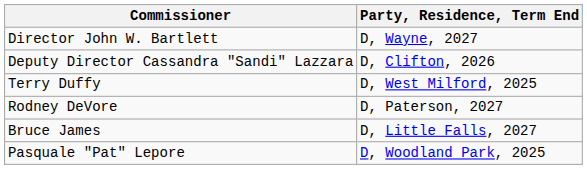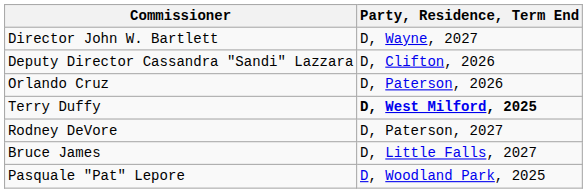+ row: Orlando Cruz | D, Paterson, 2026
Terry Duffy | Party, Residence, Term End: normal -> bold
